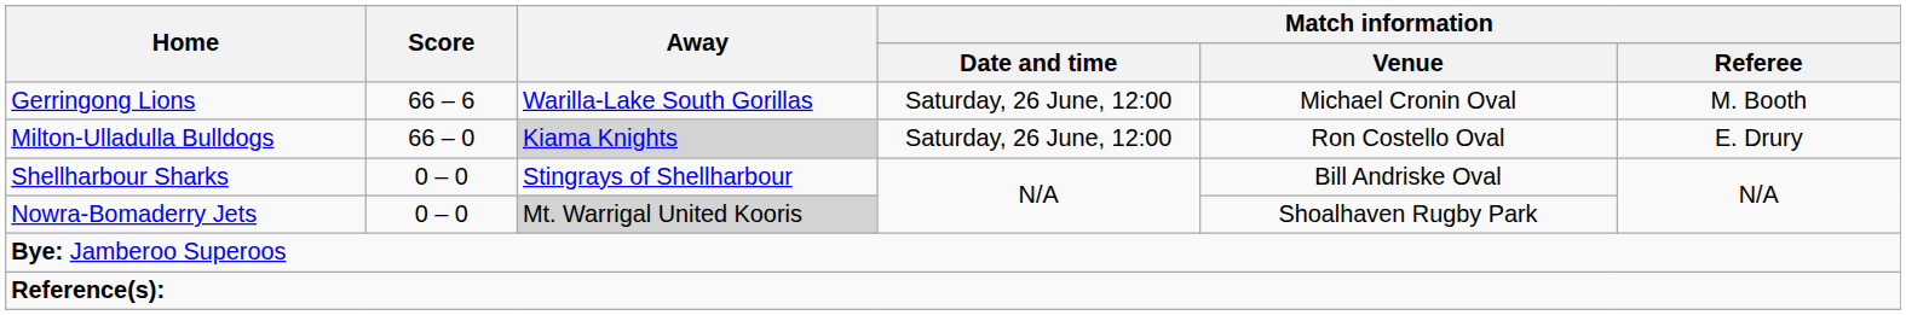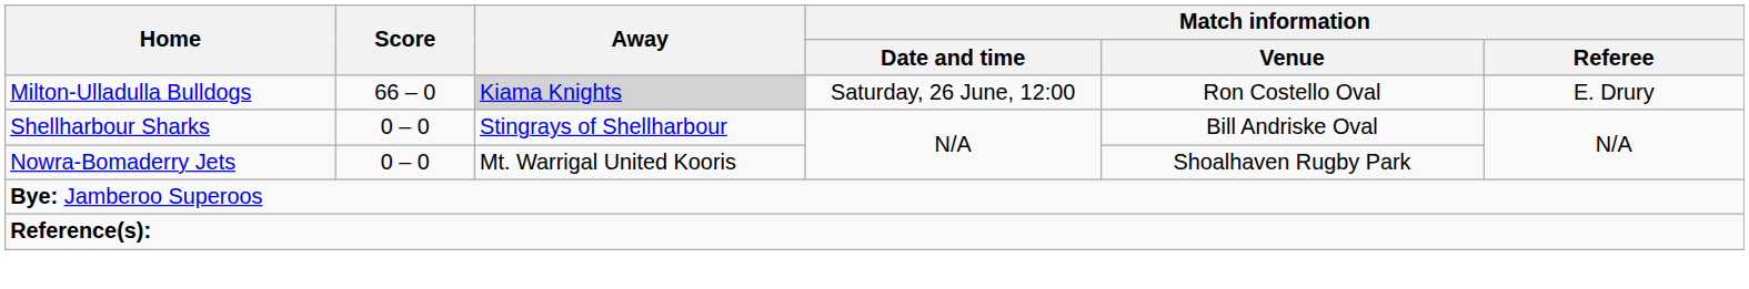- row: Gerringong Lions | 66 – 6 | Warilla-Lake South Gorillas | Saturday, 26 June, 12:00 | Michael Cronin Oval | M. Booth
Nowra-Bomaderry Jets | Away: lightgrey background -> no background
